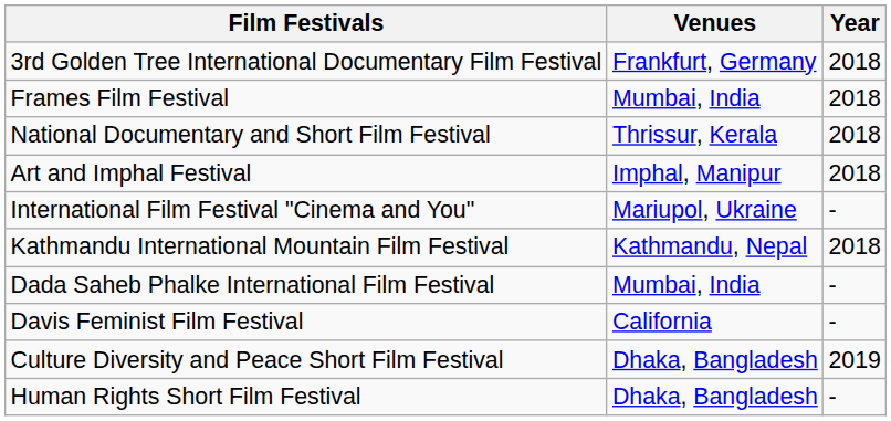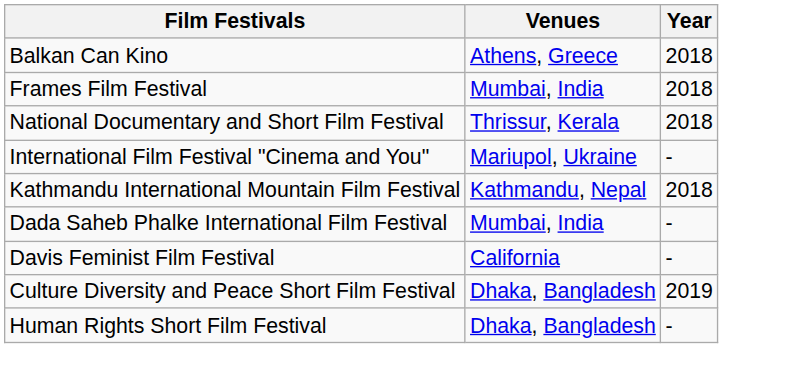- row: 3rd Golden Tree International Documentary Film Festival | Frankfurt, Germany | 2018
+ row: Balkan Can Kino | Athens, Greece | 2018
- row: Art and Imphal Festival | Imphal, Manipur | 2018
